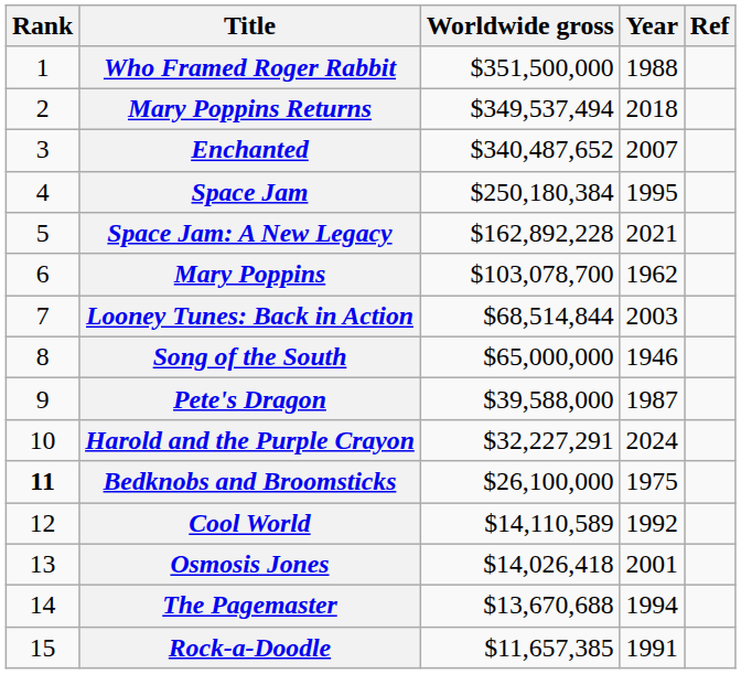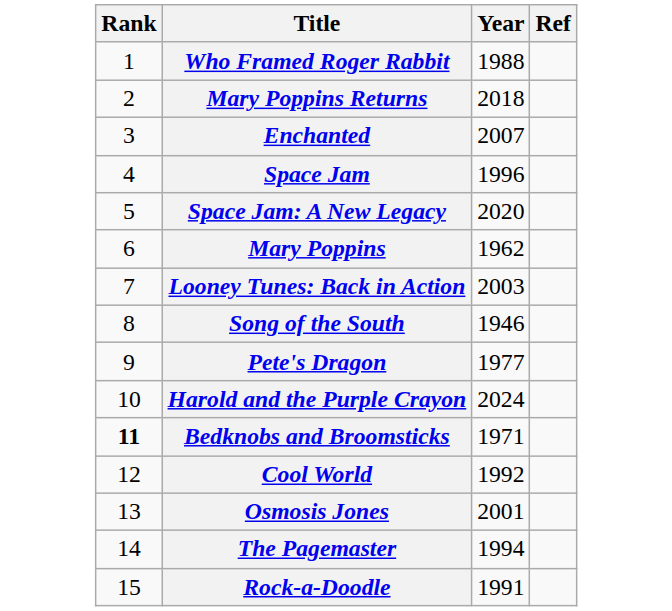- column: Worldwide gross | $351,500,000 | $349,537,494 | $340,487,652 | $250,180,384 | $162,892,228 | $103,078,700 | $68,514,844 | $65,000,000 | $39,588,000 | $32,227,291 | $26,100,000 | $14,110,589 | $14,026,418 | $13,670,688 | $11,657,385
Space Jam | Year: 1995 -> 1996
Space Jam: A New Legacy | Year: 2021 -> 2020
Pete's Dragon | Year: 1987 -> 1977
Bedknobs and Broomsticks | Year: 1975 -> 1971
